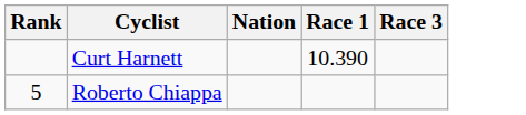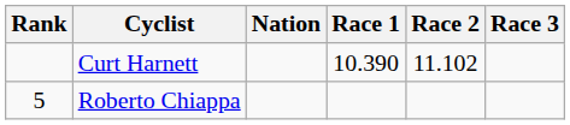+ column: Race 2 | 11.102
